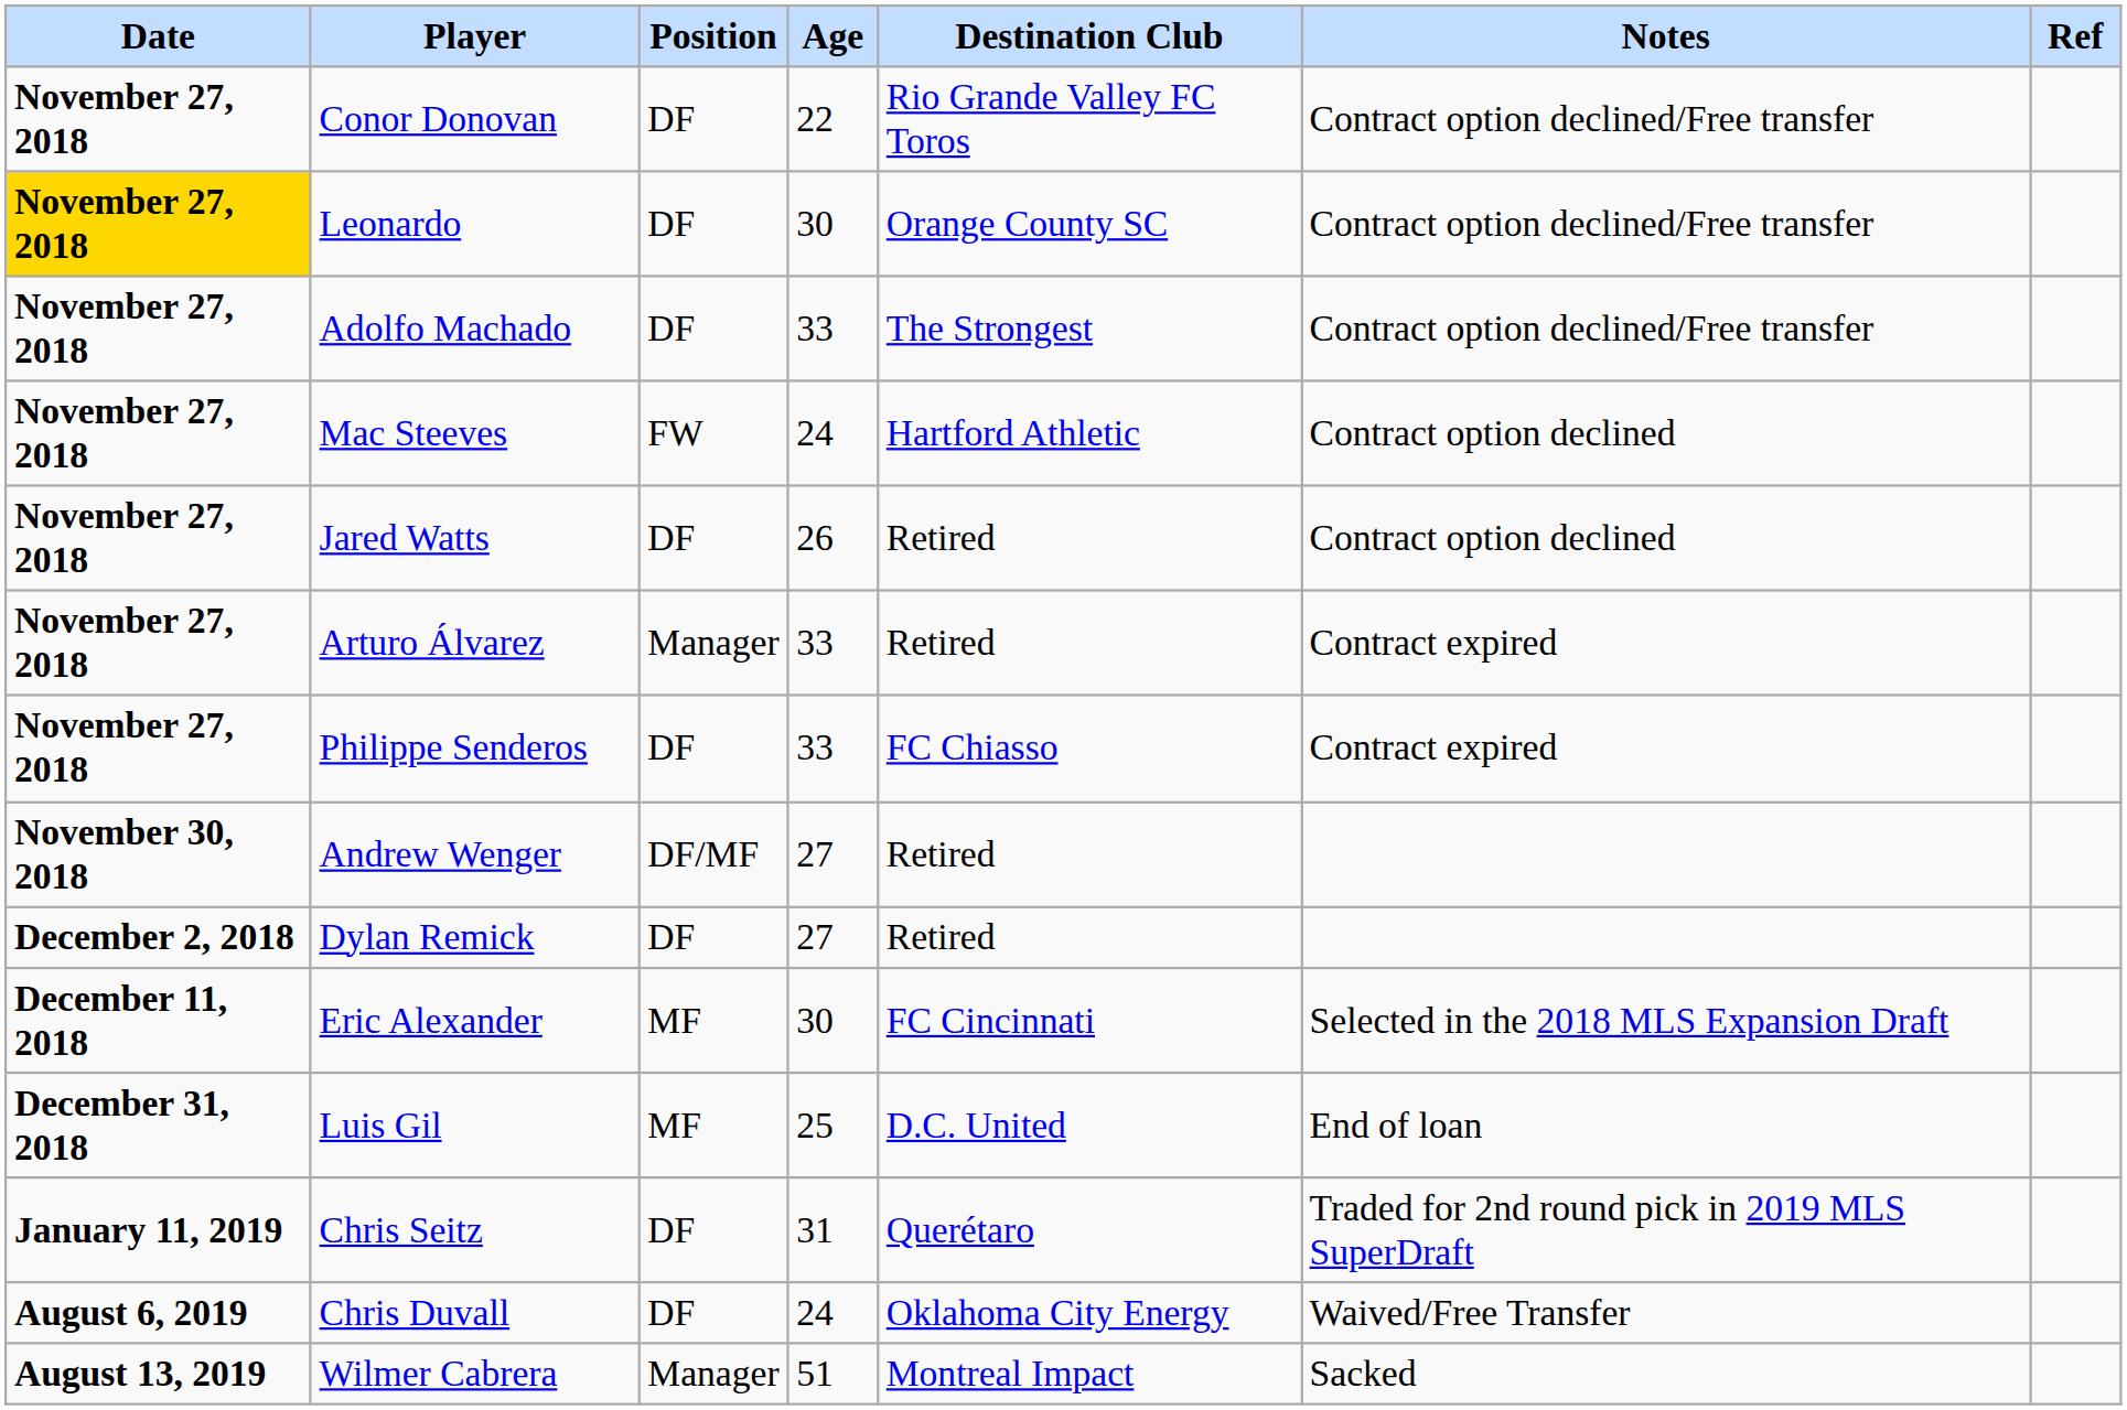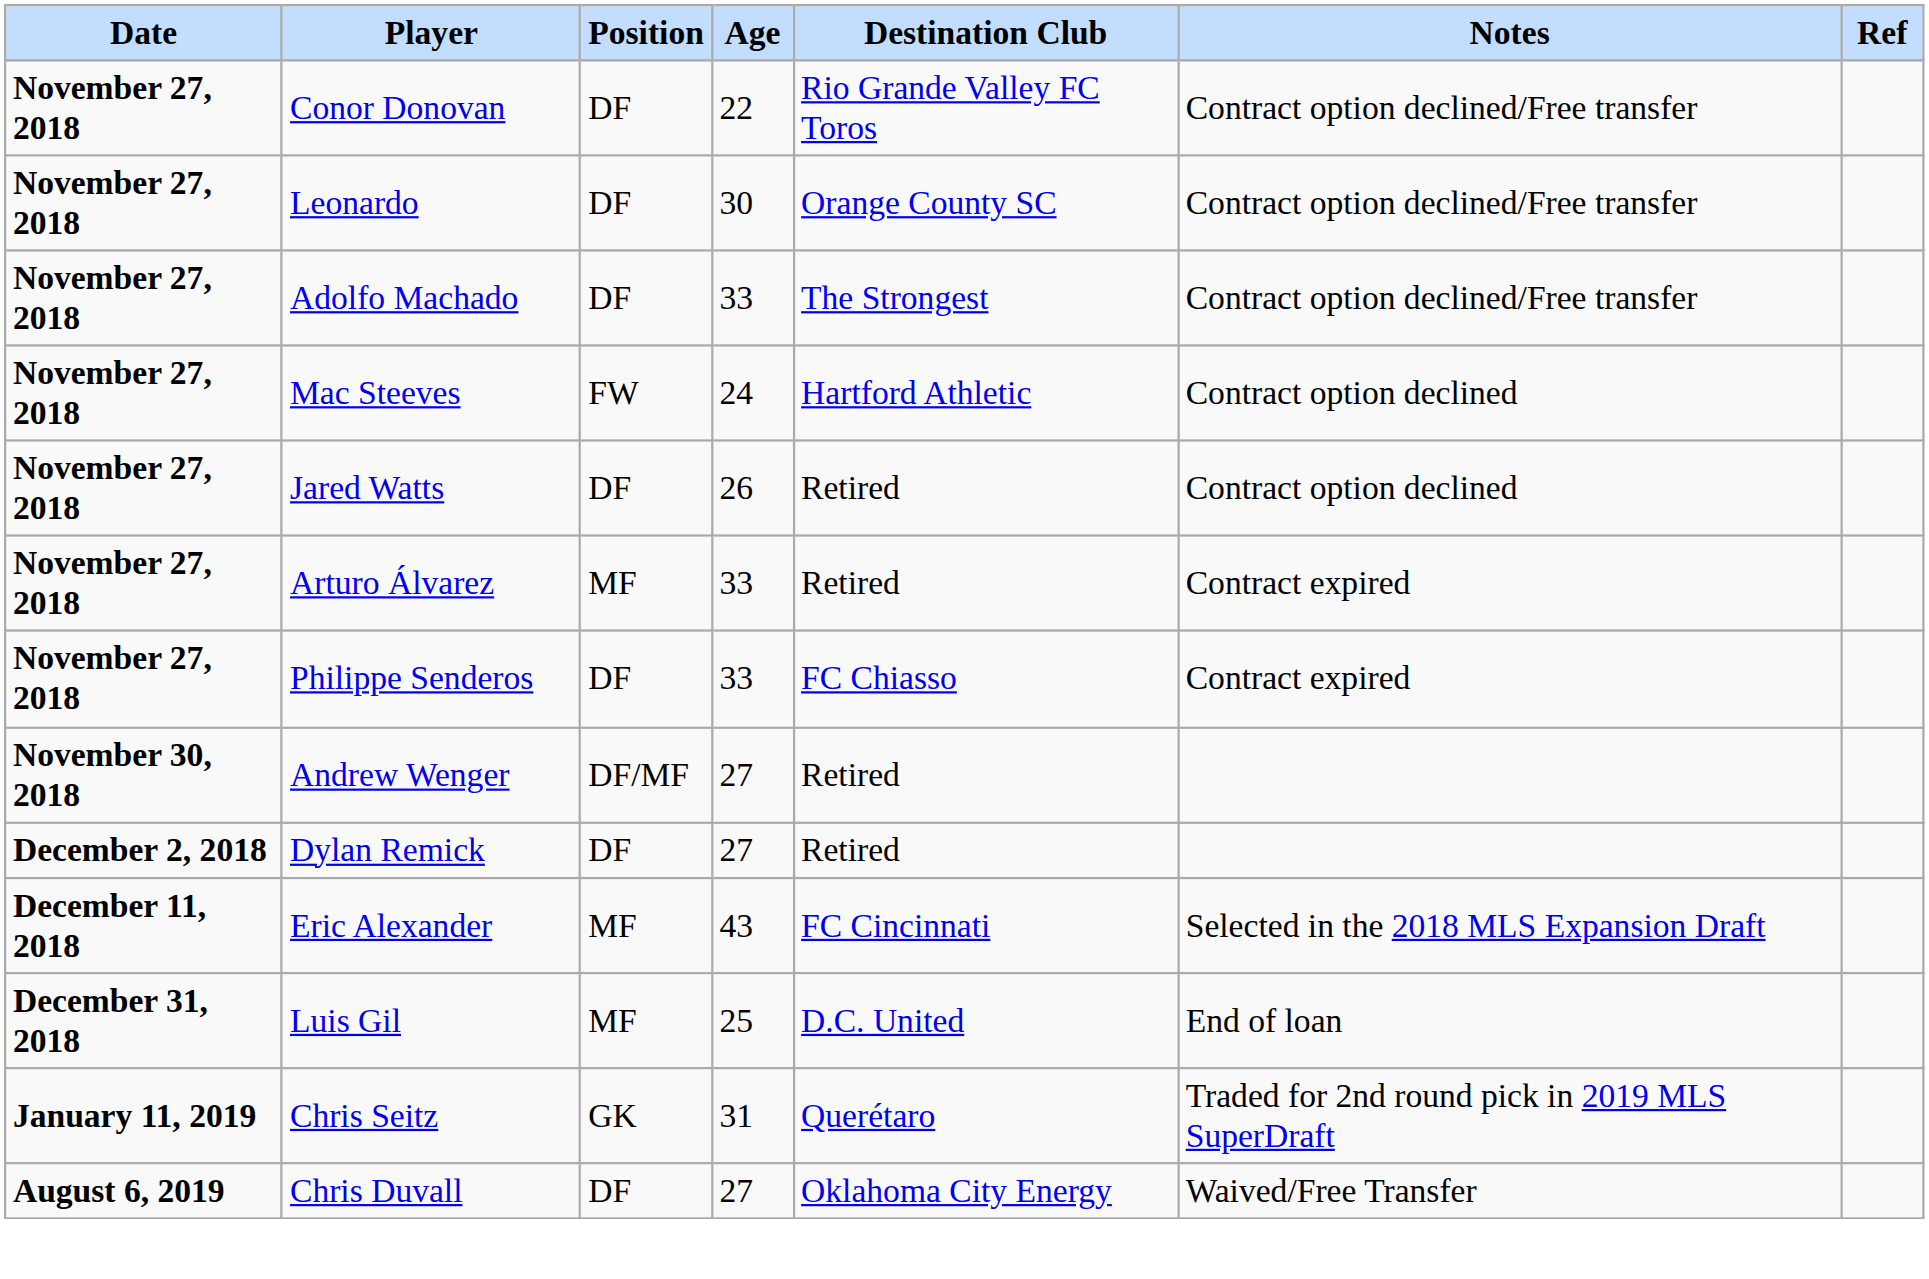Leonardo | Date: gold background -> no background
Arturo Álvarez | Position: Manager -> MF
Eric Alexander | Age: 30 -> 43
Chris Seitz | Position: DF -> GK
Chris Duvall | Age: 24 -> 27
- row: August 13, 2019 | Wilmer Cabrera | Manager | 51 | Montreal Impact | Sacked
